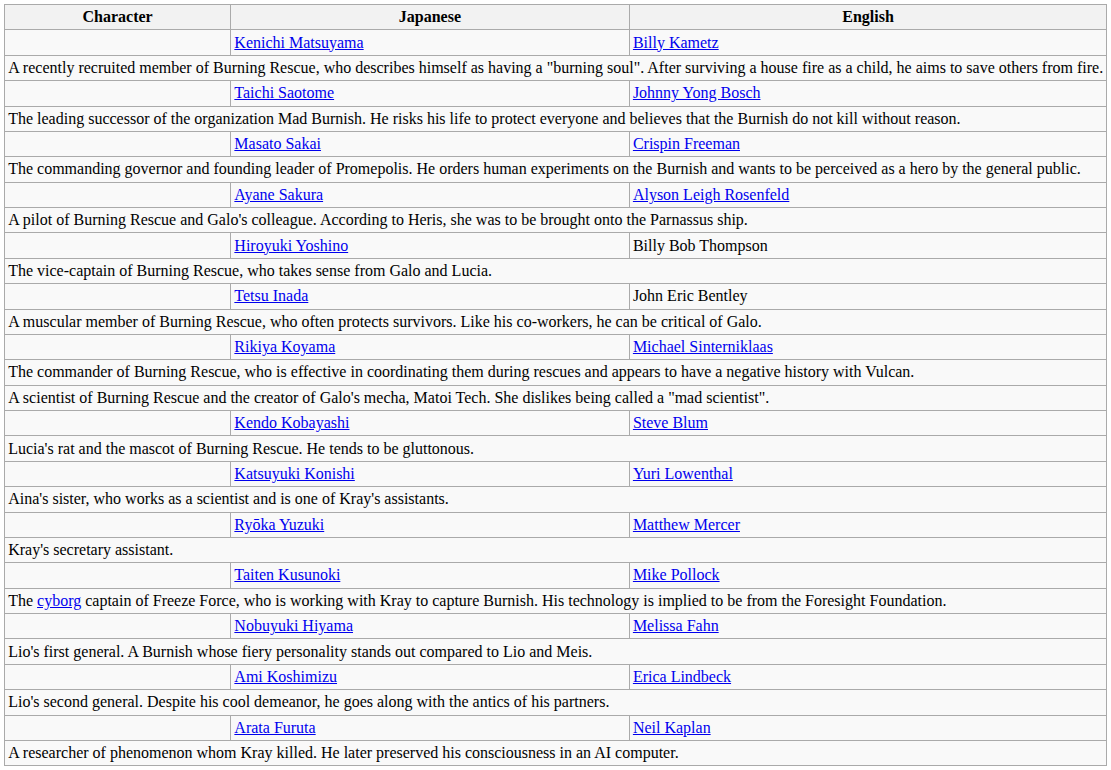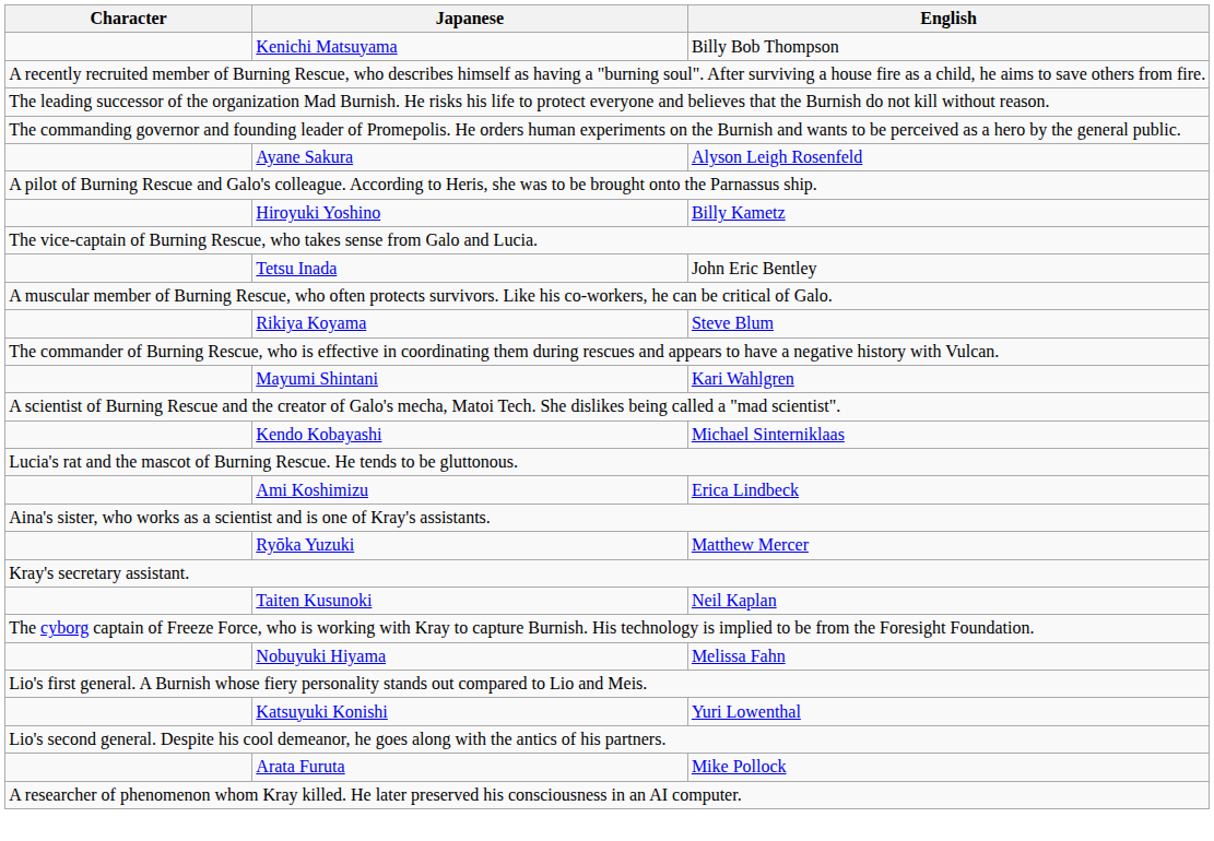Kenichi Matsuyama | English: Billy Kametz -> Billy Bob Thompson
- row: Taichi Saotome | Johnny Yong Bosch
- row: Masato Sakai | Crispin Freeman
Hiroyuki Yoshino | English: Billy Bob Thompson -> Billy Kametz
Rikiya Koyama | English: Michael Sinterniklaas -> Steve Blum
+ row: Mayumi Shintani | Kari Wahlgren
Kendo Kobayashi | English: Steve Blum -> Michael Sinterniklaas
rows swapped: Ami Koshimizu <-> Katsuyuki Konishi
Taiten Kusunoki | English: Mike Pollock -> Neil Kaplan
Arata Furuta | English: Neil Kaplan -> Mike Pollock
